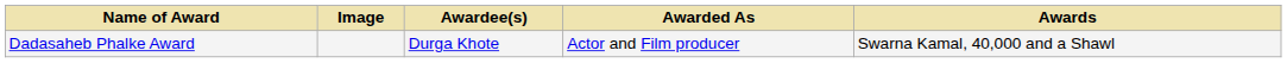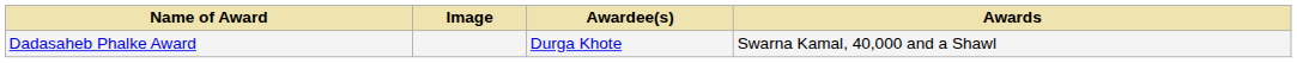- column: Awarded As | Actor and Film producer
